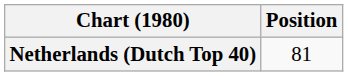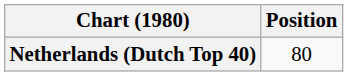Netherlands (Dutch Top 40) | Position: 81 -> 80
